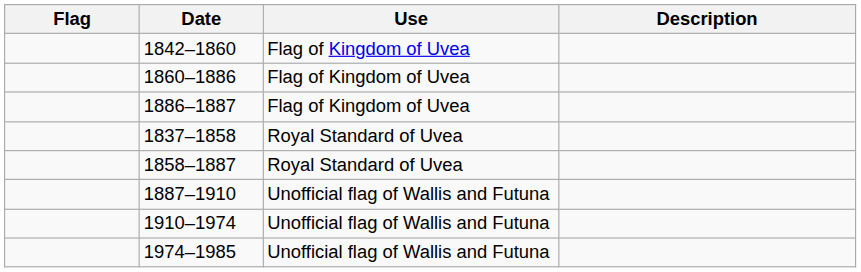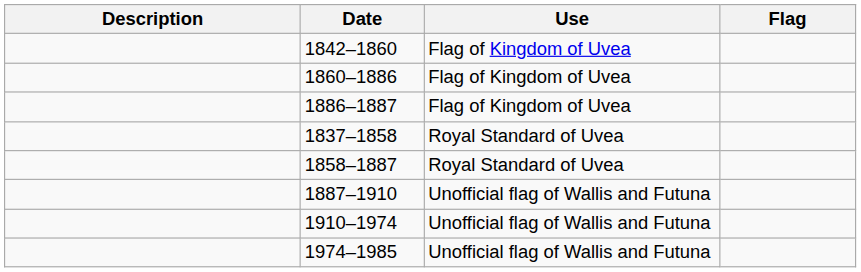columns swapped: Flag <-> Description
